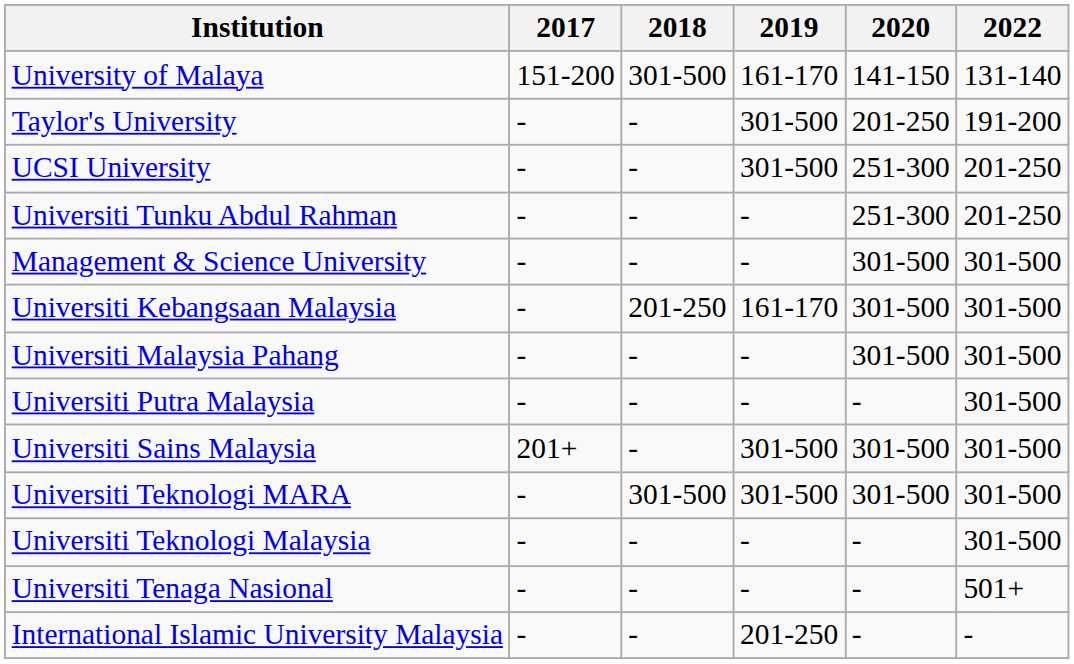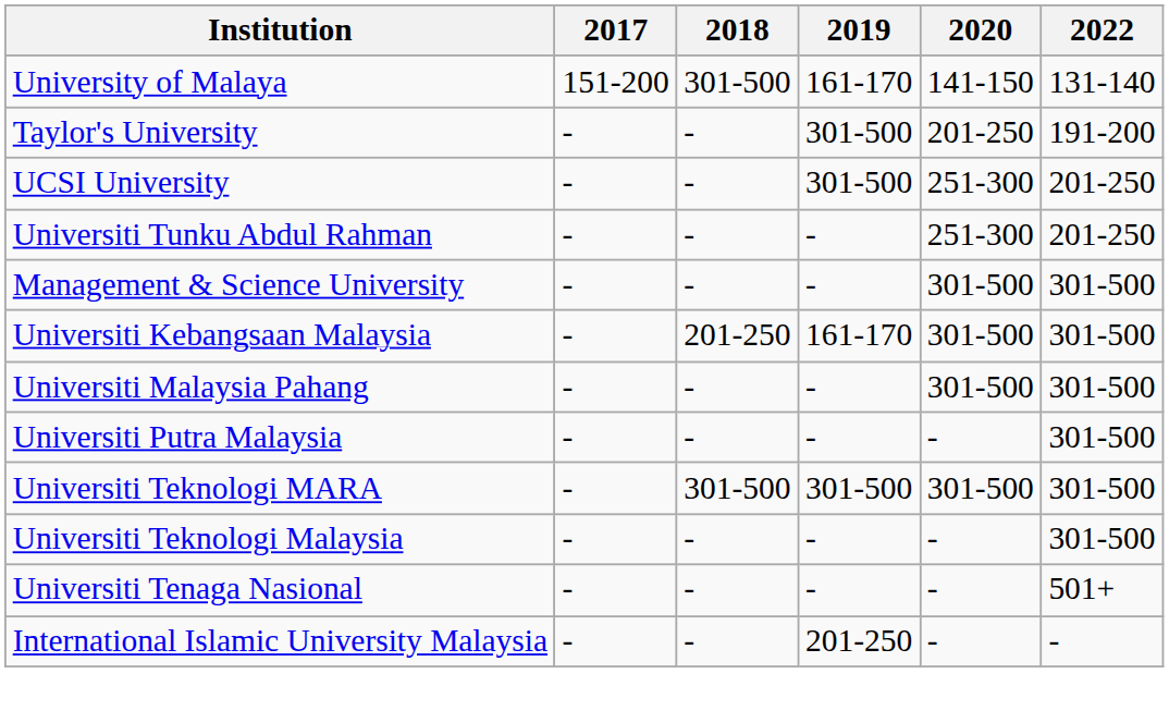- row: Universiti Sains Malaysia | 201+ | - | 301-500 | 301-500 | 301-500
